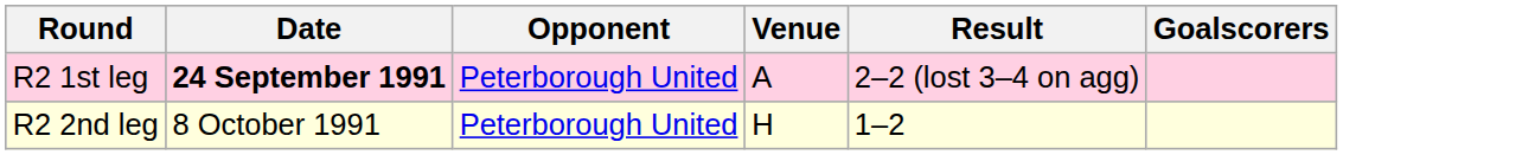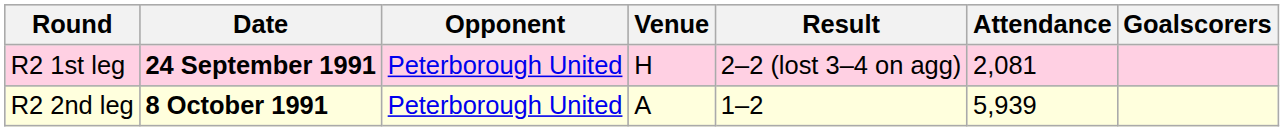+ column: Attendance | 2,081 | 5,939
R2 1st leg | Venue: A -> H
R2 2nd leg | Date: normal -> bold
R2 2nd leg | Venue: H -> A
